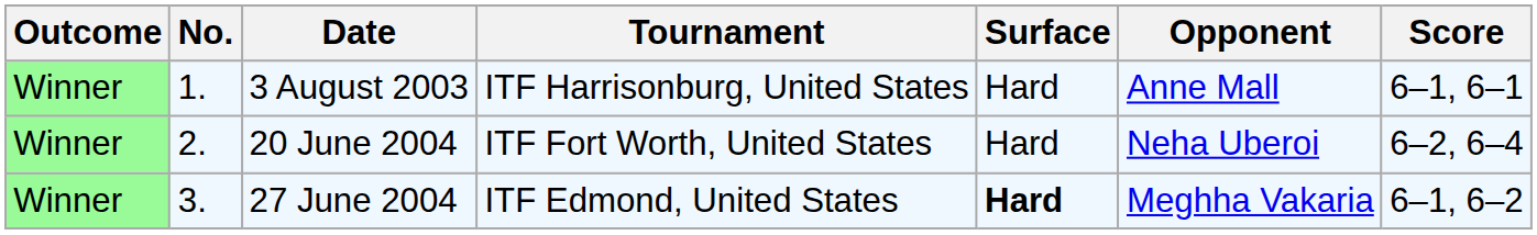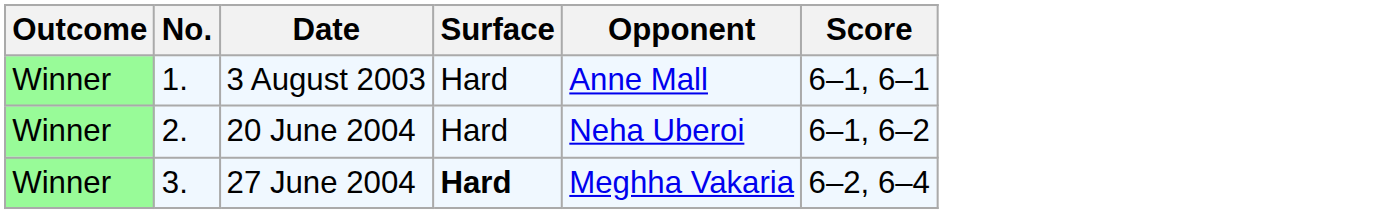- column: Tournament | ITF Harrisonburg, United States | ITF Fort Worth, United States | ITF Edmond, United States
20 June 2004 | Score: 6–2, 6–4 -> 6–1, 6–2
27 June 2004 | Score: 6–1, 6–2 -> 6–2, 6–4
